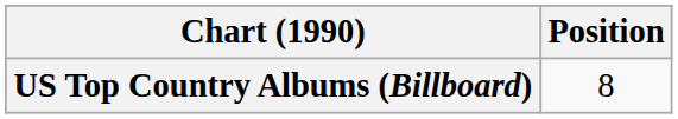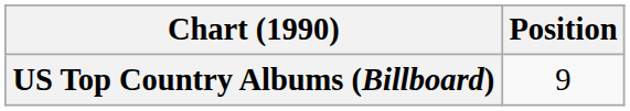US Top Country Albums (Billboard) | Position: 8 -> 9
